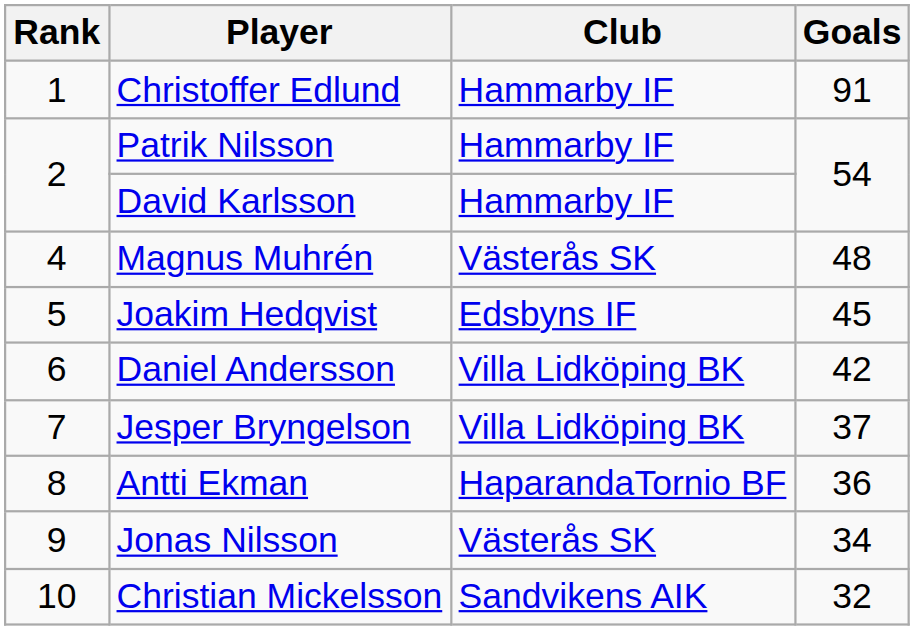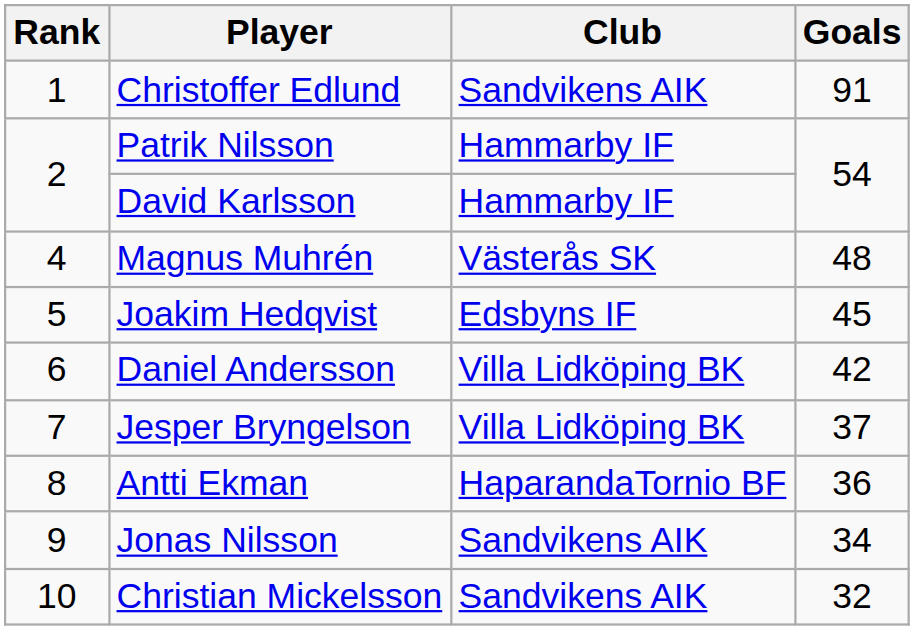Christoffer Edlund | Club: Hammarby IF -> Sandvikens AIK
Jonas Nilsson | Club: Västerås SK -> Sandvikens AIK
